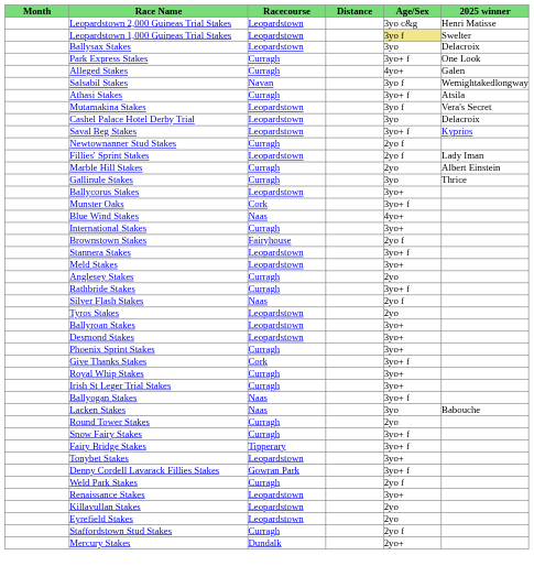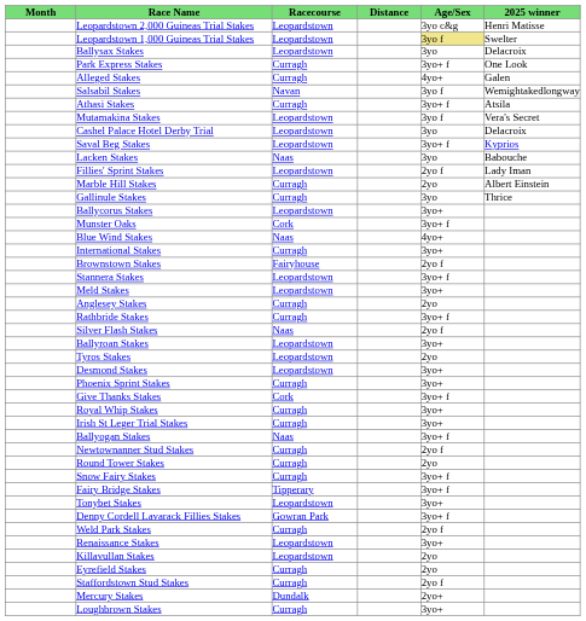rows swapped: Lacken Stakes <-> Newtownanner Stud Stakes
rows swapped: Tyros Stakes <-> Ballyroan Stakes
Eyrefield Stakes | Racecourse: Leopardstown -> Curragh
+ row: Loughbrown Stakes | Curragh | 3yo+
